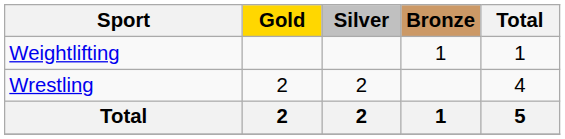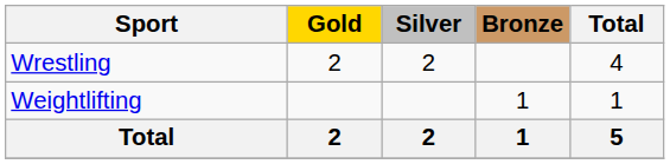rows swapped: Weightlifting <-> Wrestling
